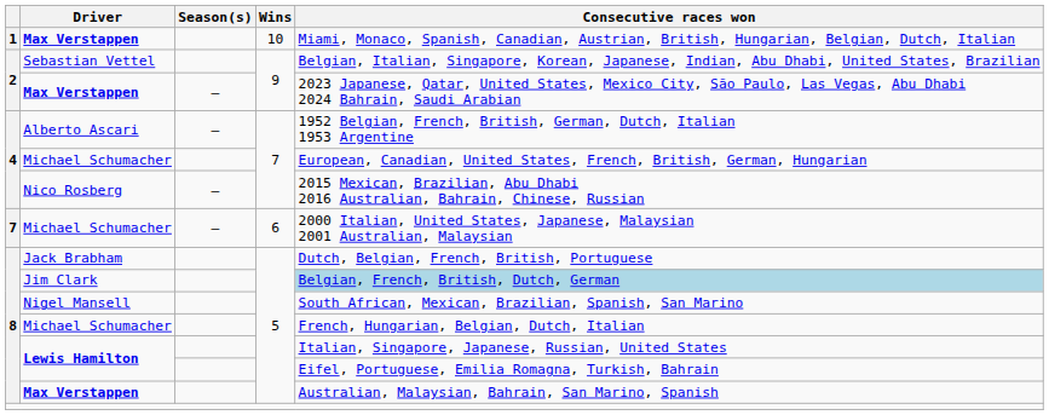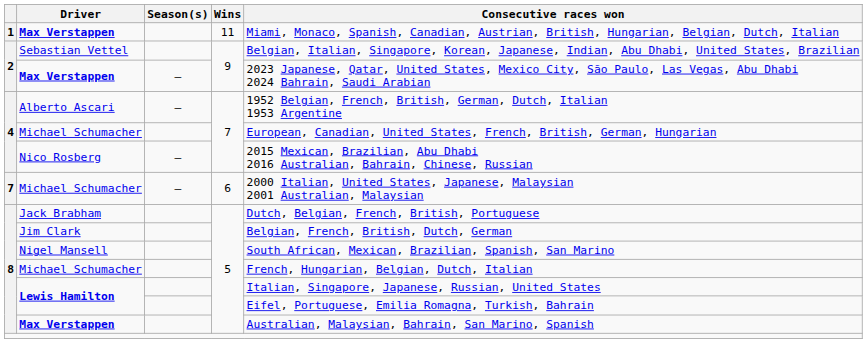1 / Max Verstappen | Wins: 10 -> 11
Jim Clark | Consecutive races won: lightblue background -> no background
